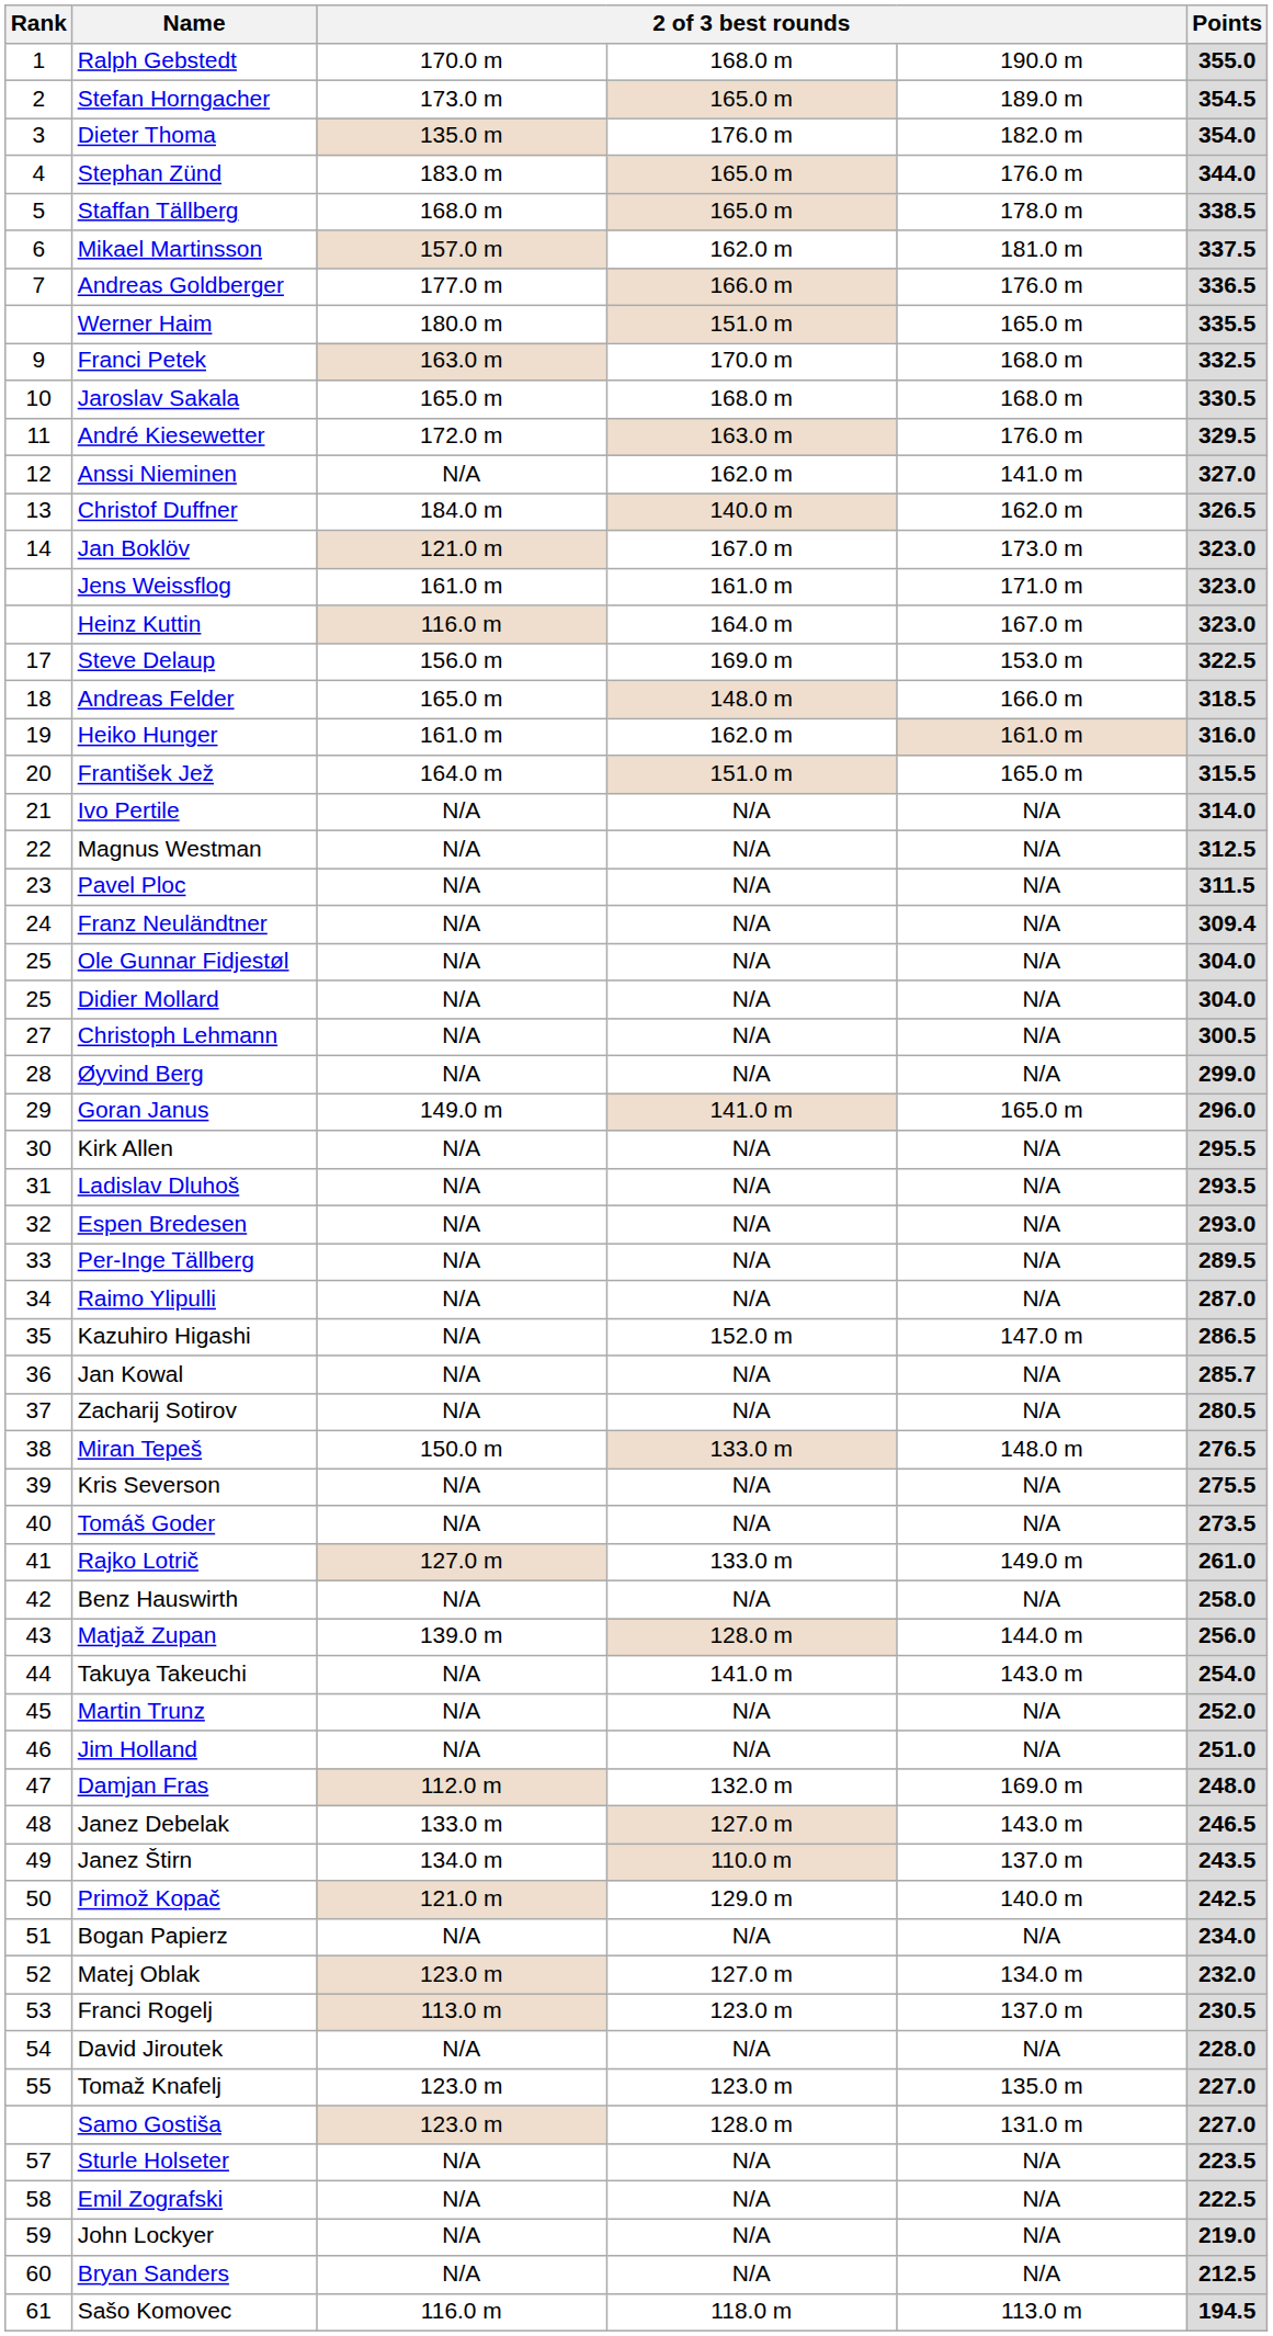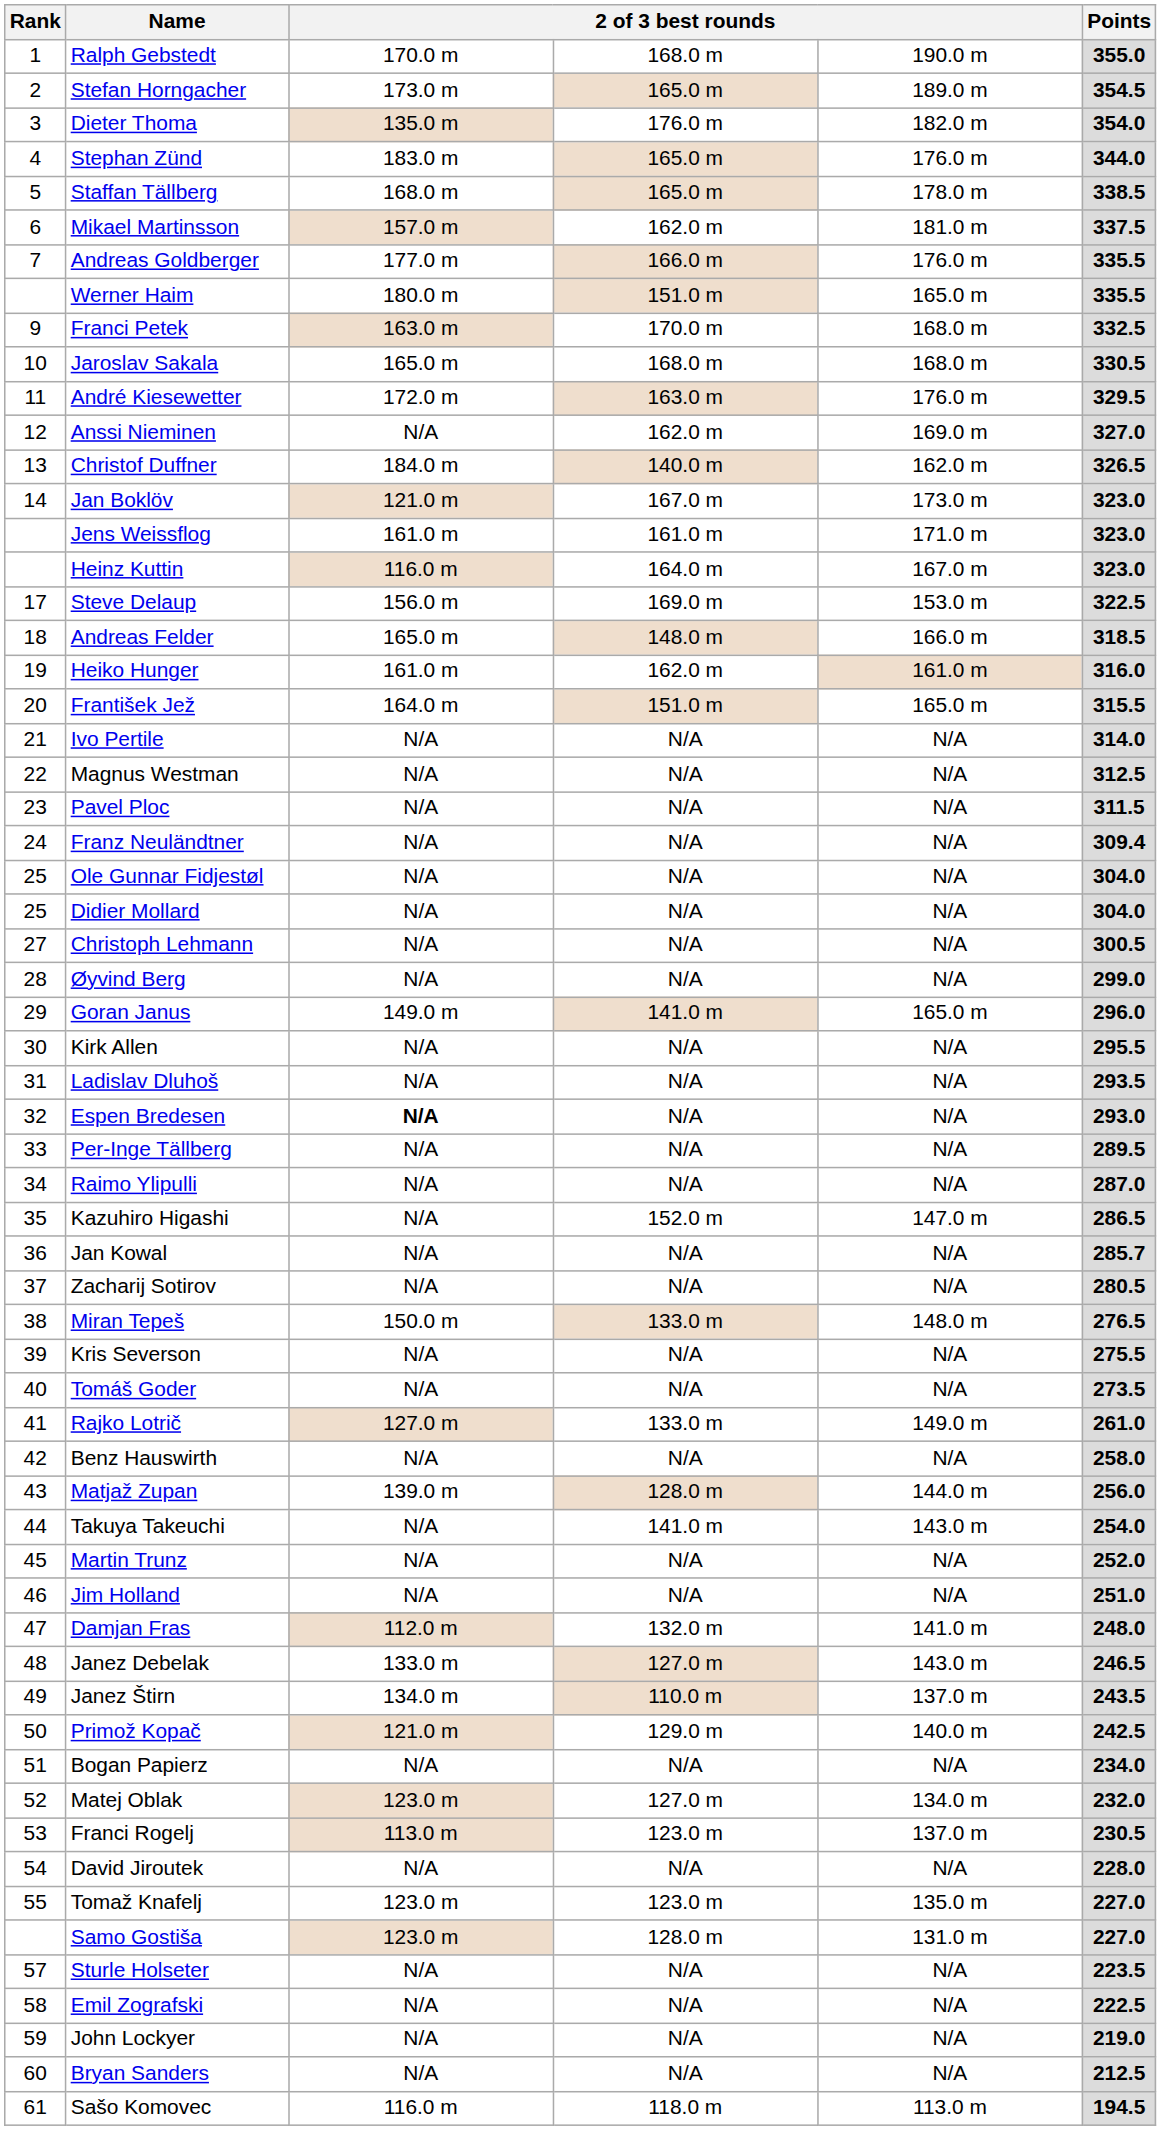Andreas Goldberger | Points: 336.5 -> 335.5
Anssi Nieminen | column 5: 141.0 m -> 169.0 m
Espen Bredesen | column 3: normal -> bold
Damjan Fras | column 5: 169.0 m -> 141.0 m
